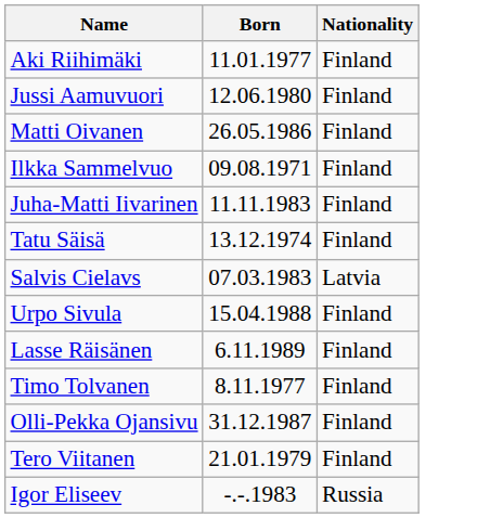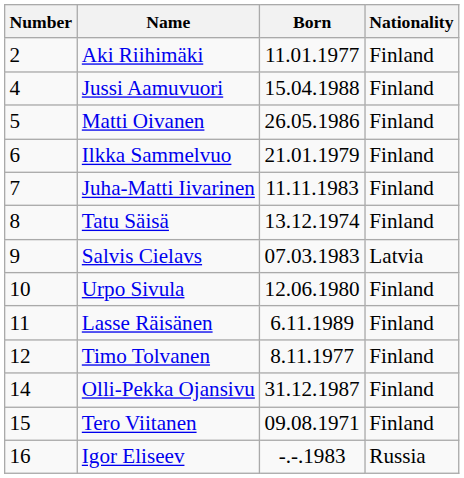+ column: Number | 2 | 4 | 5 | 6 | 7 | 8 | 9 | 10 | 11 | 12 | 14 | 15 | 16
Jussi Aamuvuori | Born: 12.06.1980 -> 15.04.1988
Ilkka Sammelvuo | Born: 09.08.1971 -> 21.01.1979
Urpo Sivula | Born: 15.04.1988 -> 12.06.1980
Tero Viitanen | Born: 21.01.1979 -> 09.08.1971
